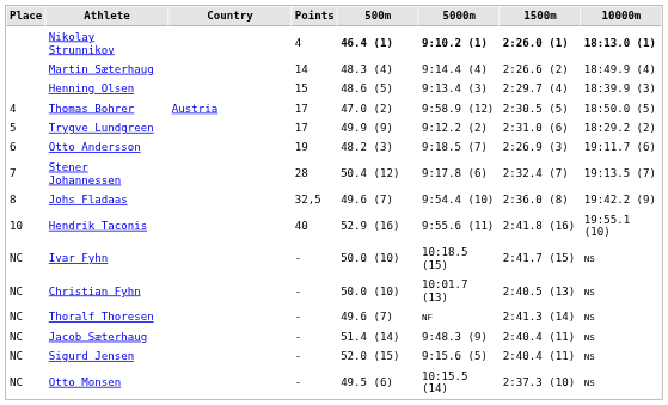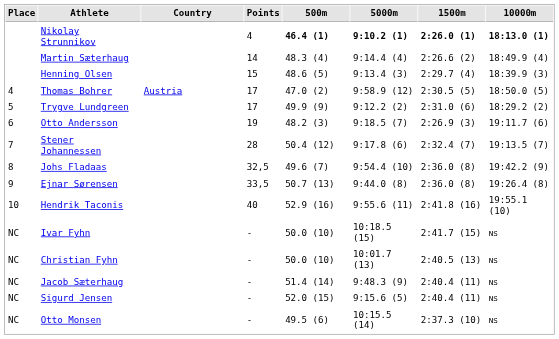+ row: 9 | Ejnar Sørensen | 33,5 | 50.7 (13) | 9:44.0 (8) | 2:36.0 (8) | 19:26.4 (8)
- row: NC | Thoralf Thoresen | - | 49.6 (7) | NF | 2:41.3 (14) | NS
